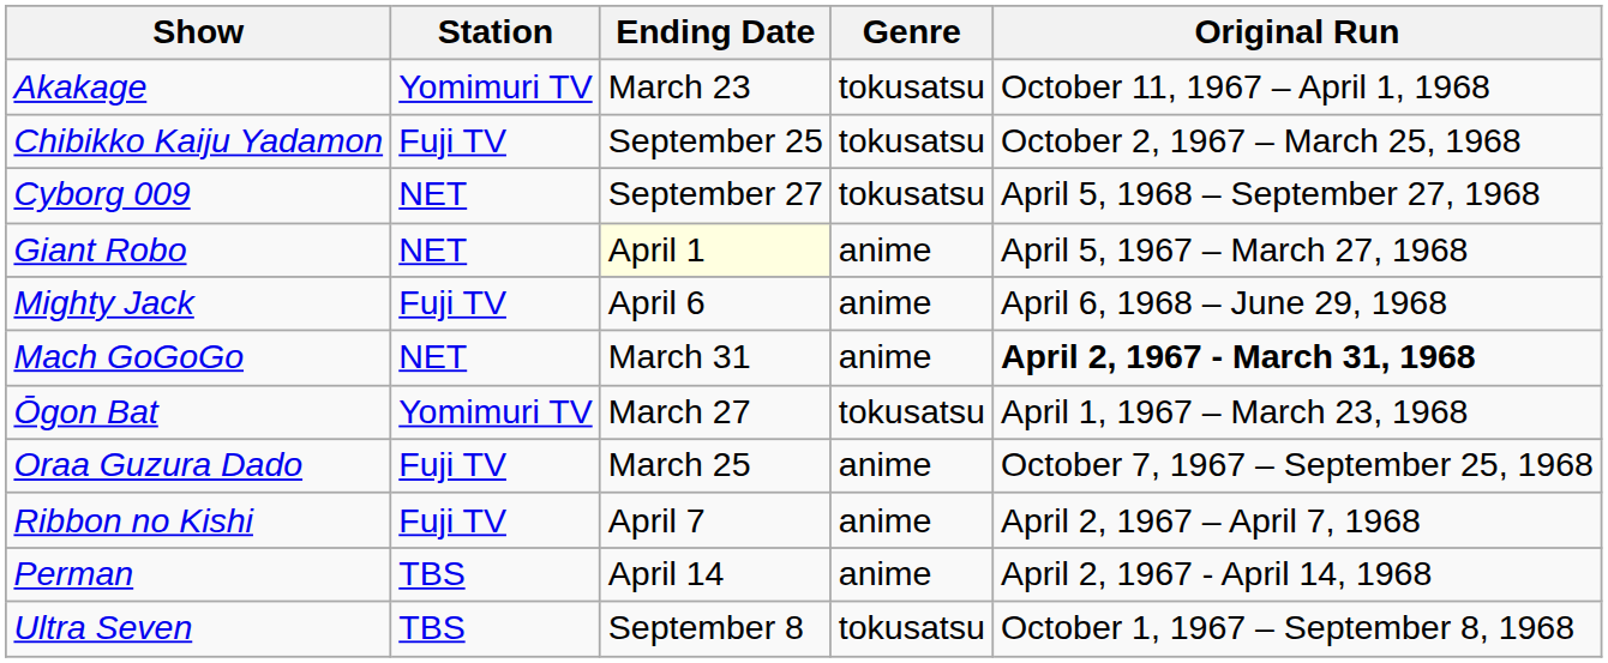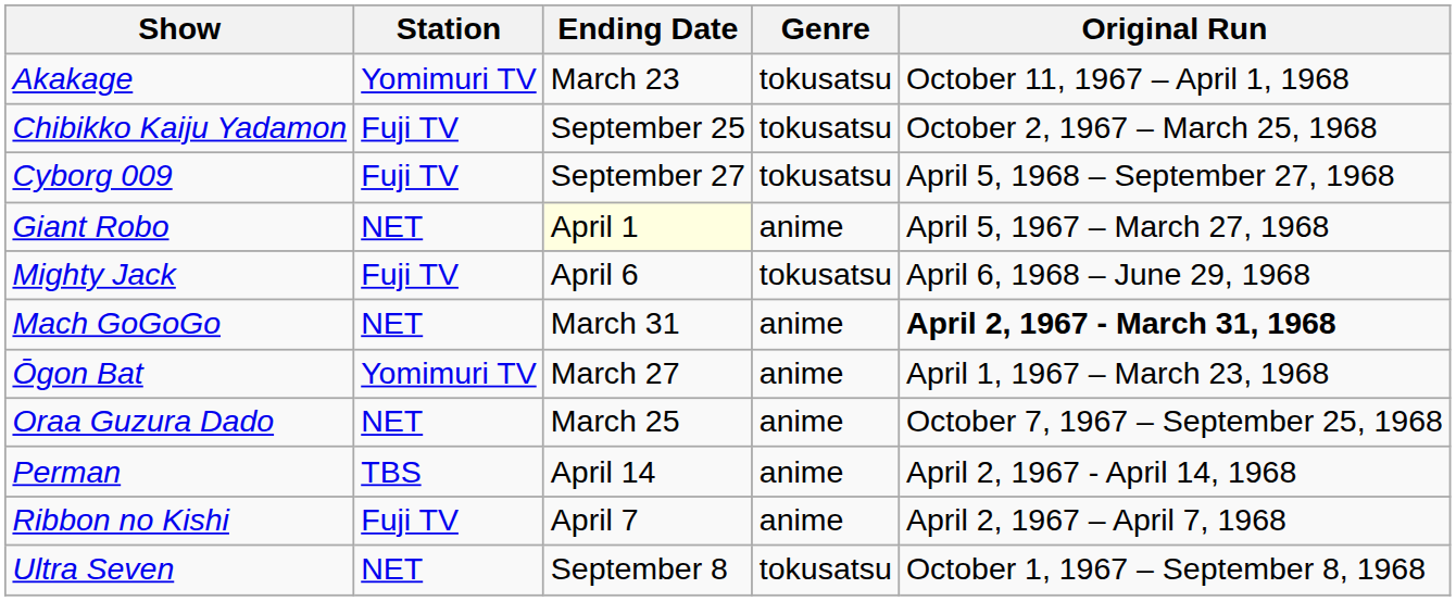Cyborg 009 | Station: NET -> Fuji TV
Mighty Jack | Genre: anime -> tokusatsu
Ōgon Bat | Genre: tokusatsu -> anime
Oraa Guzura Dado | Station: Fuji TV -> NET
rows swapped: Perman <-> Ribbon no Kishi
Ultra Seven | Station: TBS -> NET
